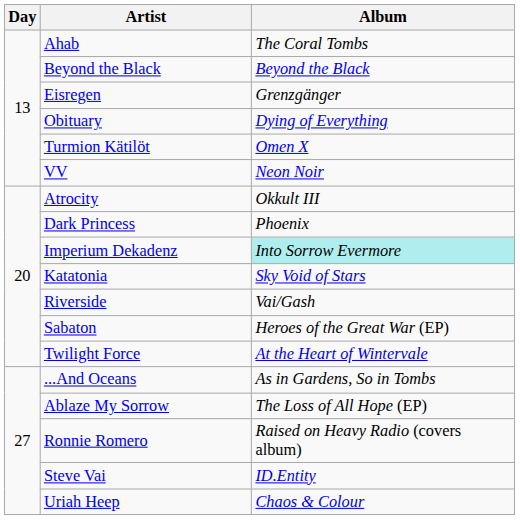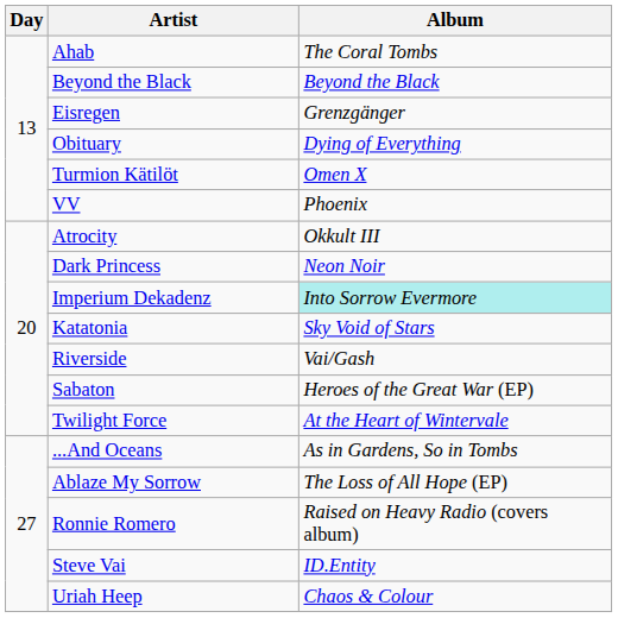VV | Album: Neon Noir -> Phoenix
Dark Princess | Album: Phoenix -> Neon Noir
